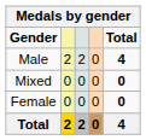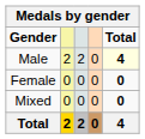Male | Total: no background -> lightyellow background
rows swapped: Female <-> Mixed
